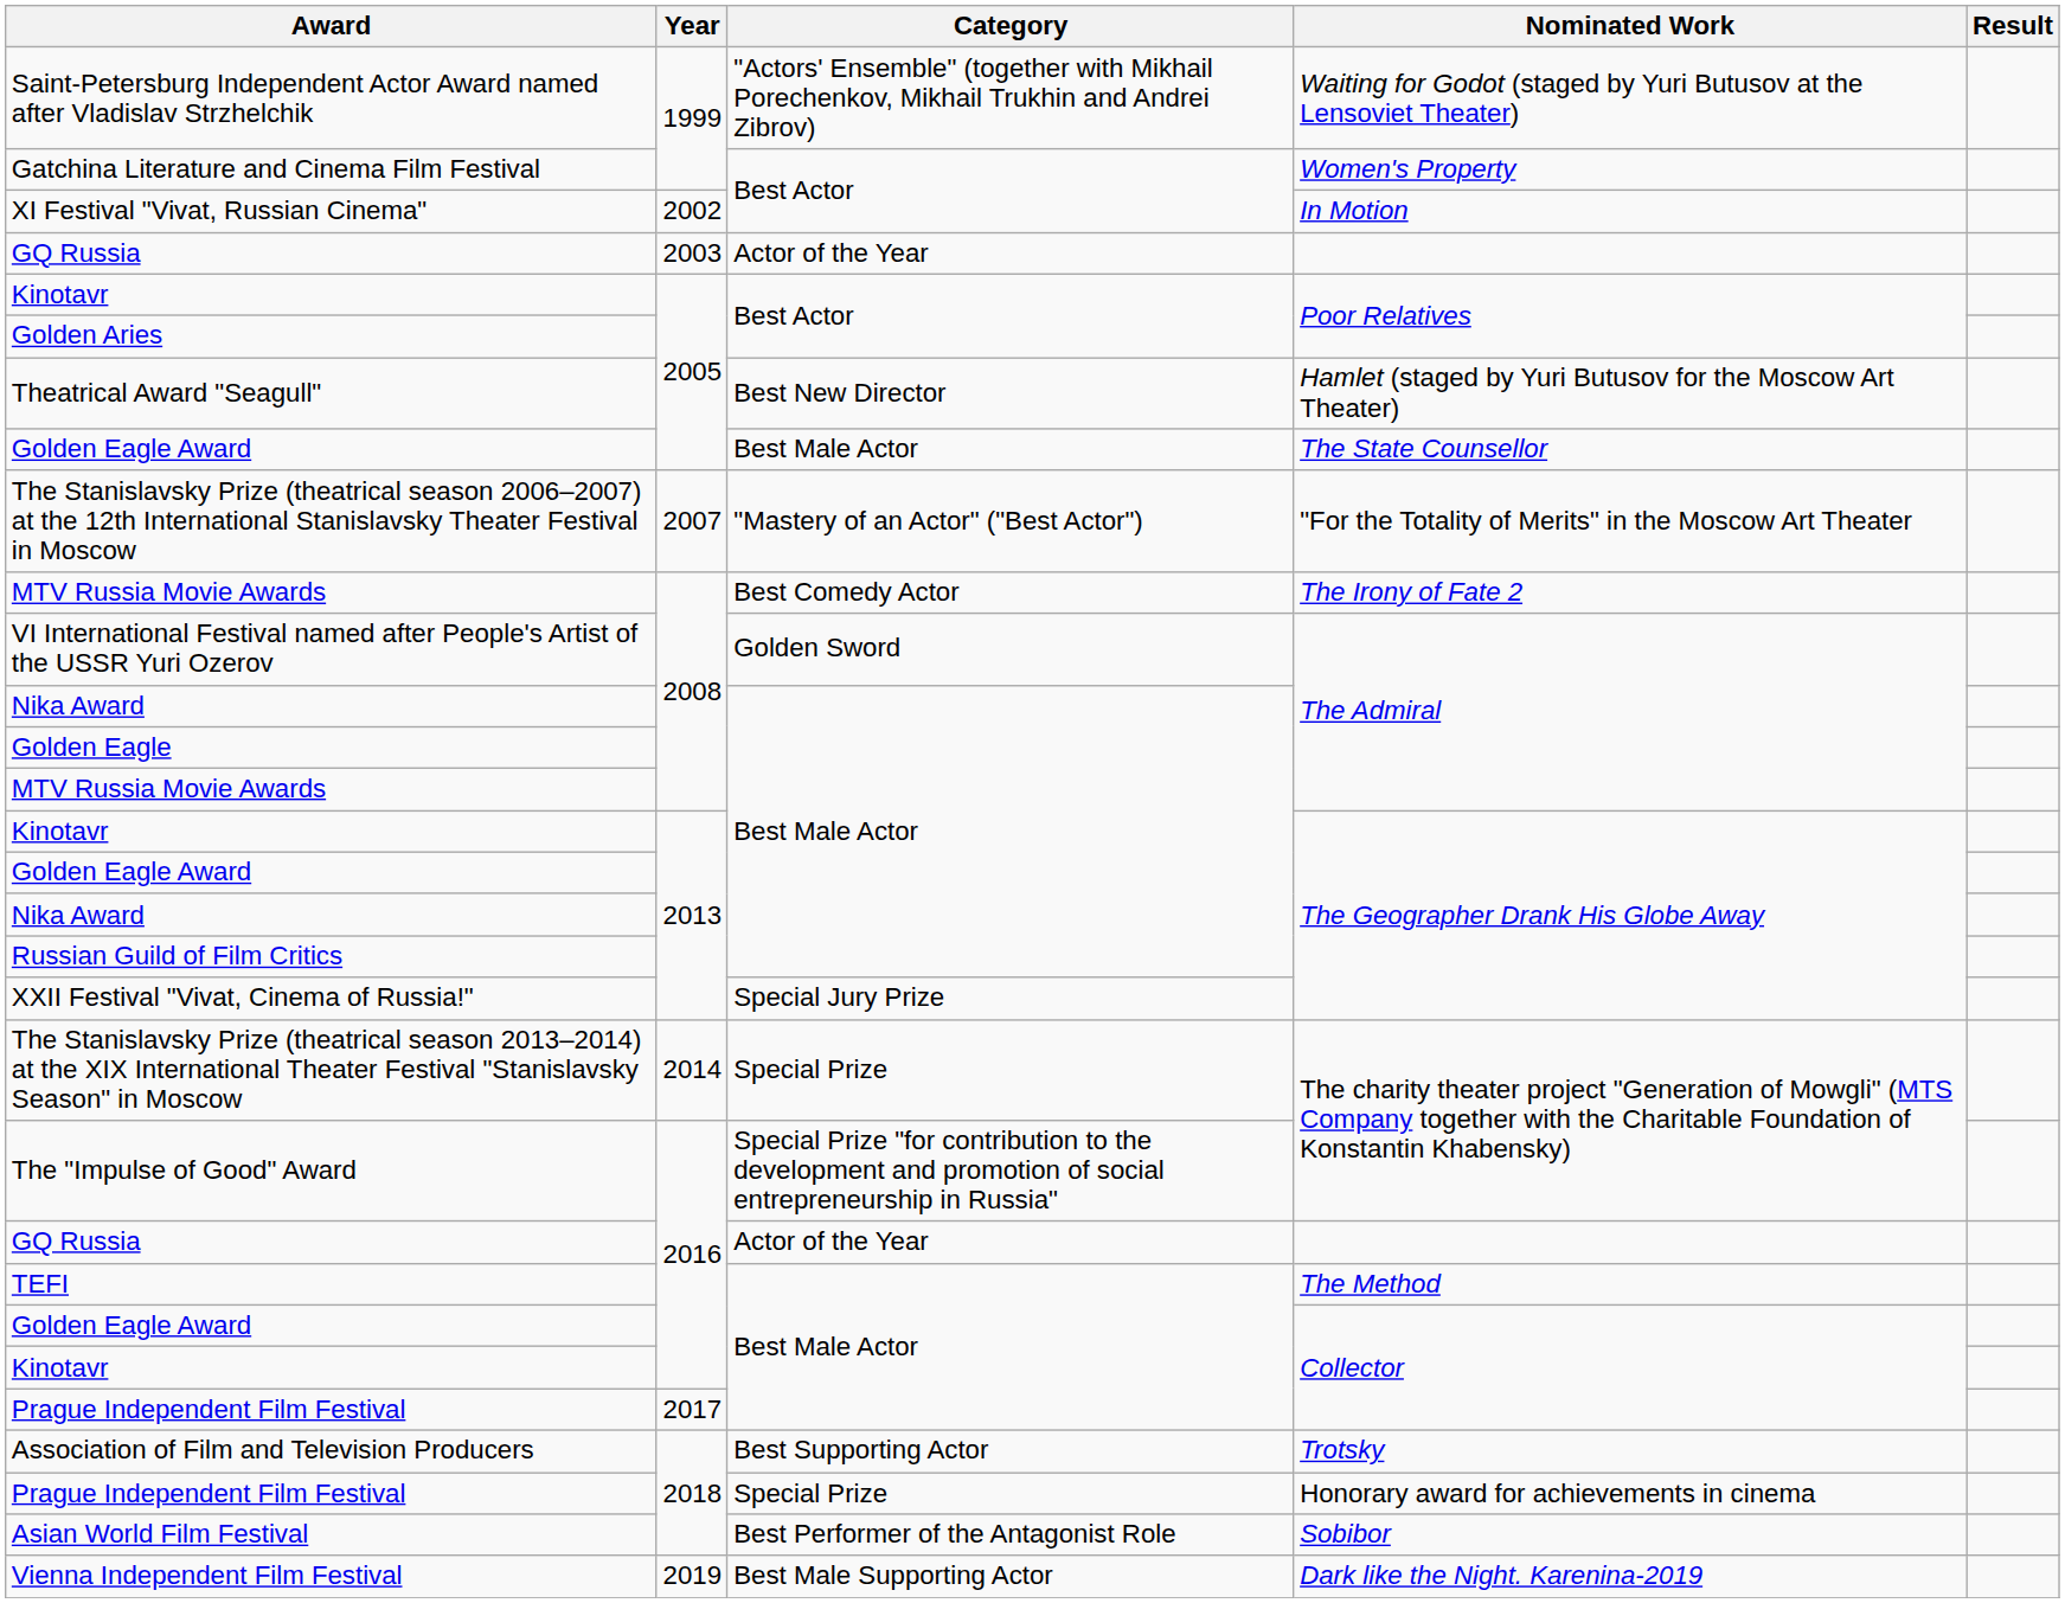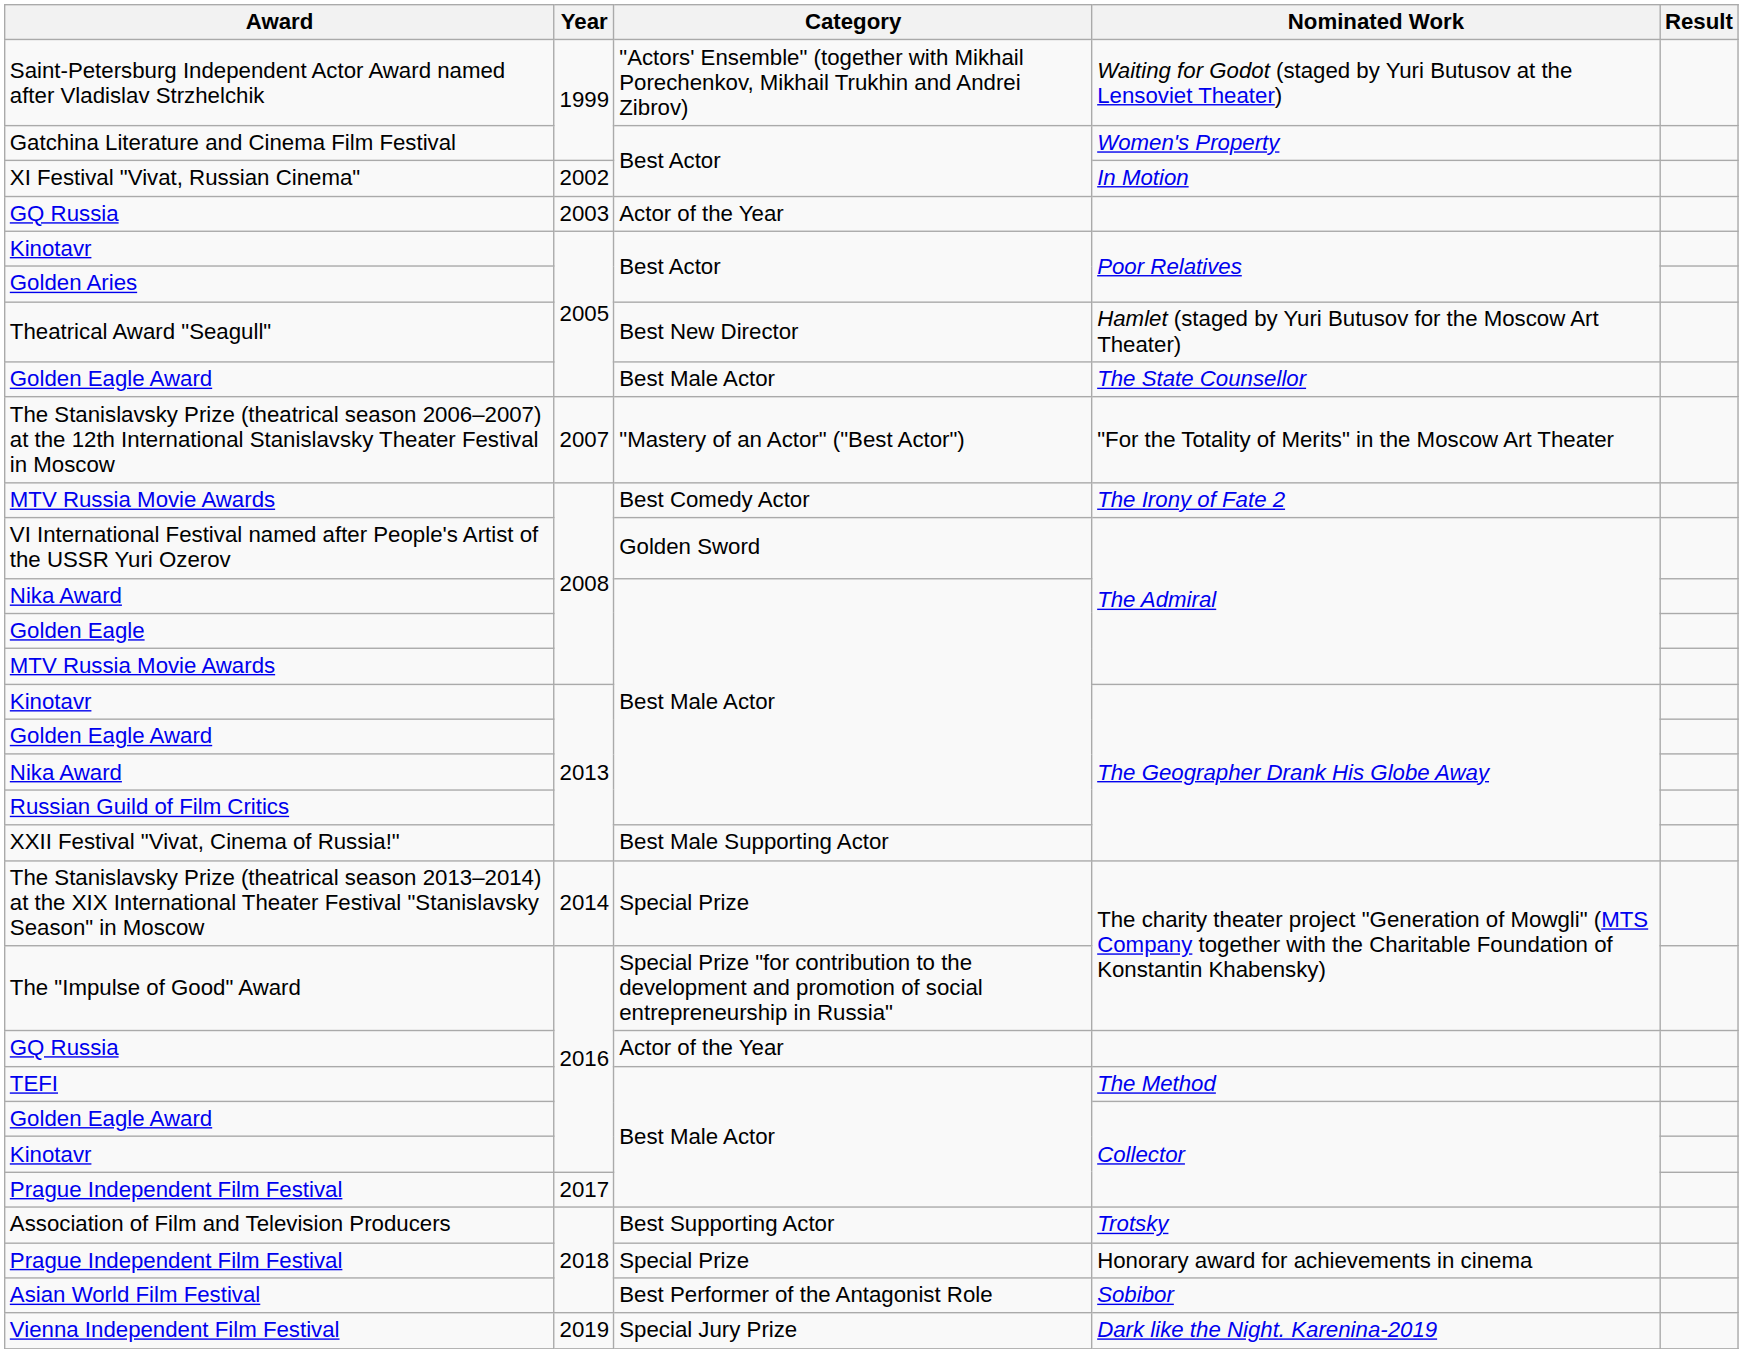XXII Festival "Vivat, Cinema of Russia!" | Category: Special Jury Prize -> Best Male Supporting Actor
Vienna Independent Film Festival | Category: Best Male Supporting Actor -> Special Jury Prize
